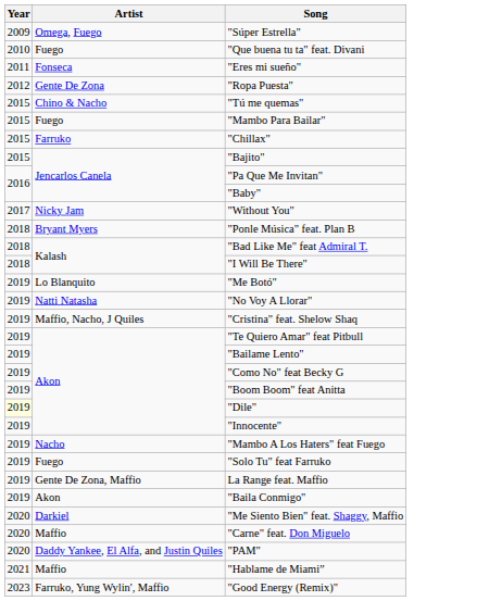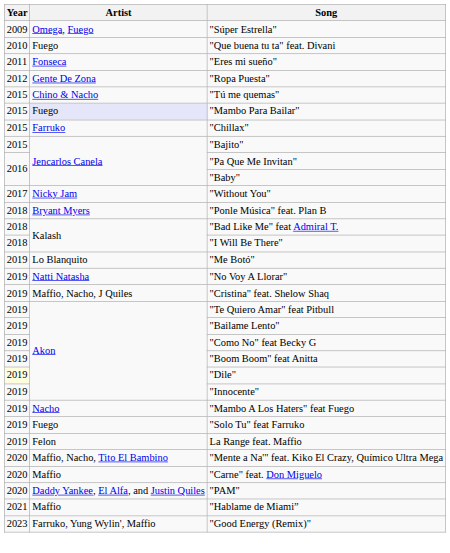"Mambo Para Bailar" | Artist: no background -> lavender background
La Range feat. Maffio | Artist: Gente De Zona, Maffio -> Felon
- row: 2019 | Akon | "Baila Conmigo"
+ row: 2020 | Maffio, Nacho, Tito El Bambino | "Mente a Na'" feat. Kiko El Crazy, Químico Ultra Mega
- row: 2020 | Darkiel | "Me Siento Bien" feat. Shaggy, Maffio
